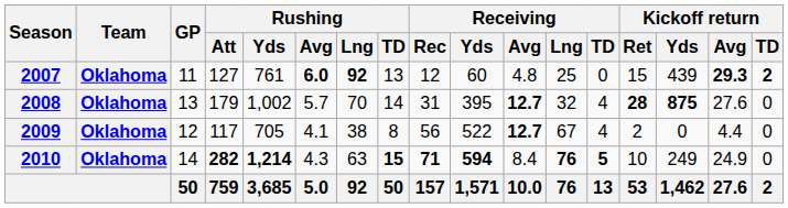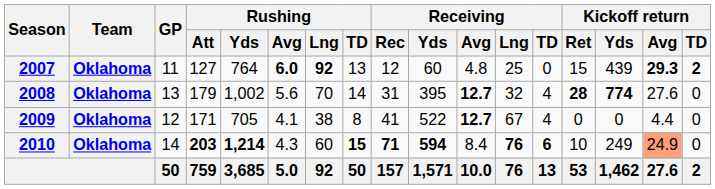2007 | Rushing / Yds: 761 -> 764
2008 | Rushing / Avg: 5.7 -> 5.6
2008 | Kickoff return / Yds: 875 -> 774
2009 | Rushing / Att: 117 -> 171
2009 | Receiving / Rec: 56 -> 41
2009 | Kickoff return / Ret: 2 -> 0
2010 | Rushing / Att: 282 -> 203
2010 | Rushing / Lng: 63 -> 60
2010 | Receiving / TD: 5 -> 6
2010 | Kickoff return / Avg: no background -> lightsalmon background
